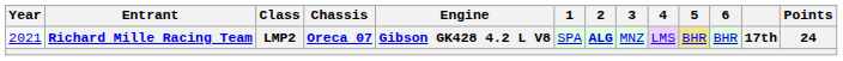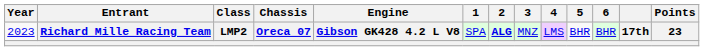Richard Mille Racing Team | Year: 2021 -> 2023
Richard Mille Racing Team | 5: khaki background -> no background
Richard Mille Racing Team | Points: 24 -> 23
